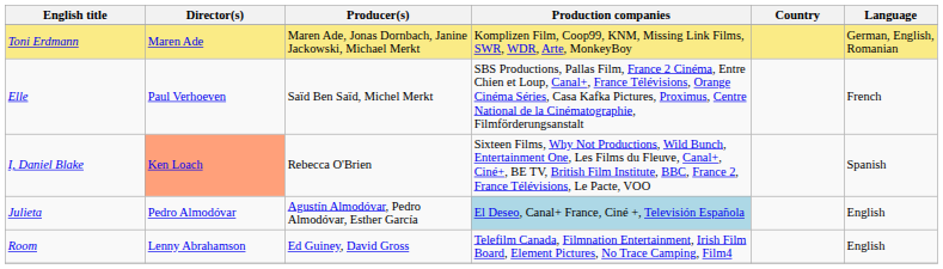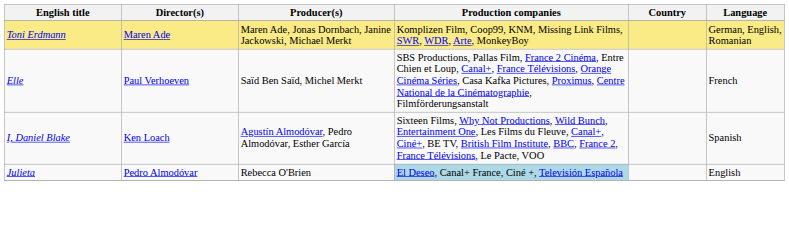I, Daniel Blake | Director(s): lightsalmon background -> no background
I, Daniel Blake | Producer(s): Rebecca O'Brien -> Agustín Almodóvar, Pedro Almodóvar, Esther García
Julieta | Producer(s): Agustín Almodóvar, Pedro Almodóvar, Esther García -> Rebecca O'Brien
- row: Room | Lenny Abrahamson | Ed Guiney, David Gross | Telefilm Canada, Filmnation Entertainment, Irish Film Board, Element Pictures, No Trace Camping, Film4 | English
